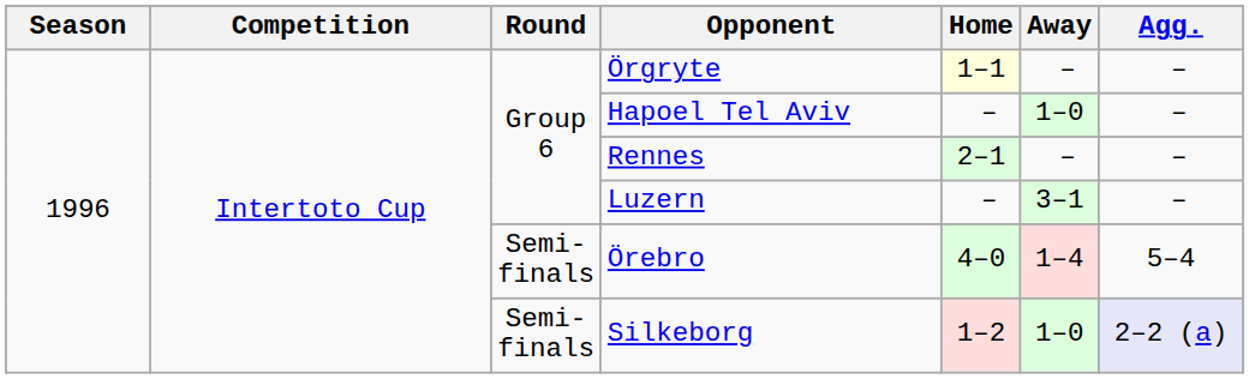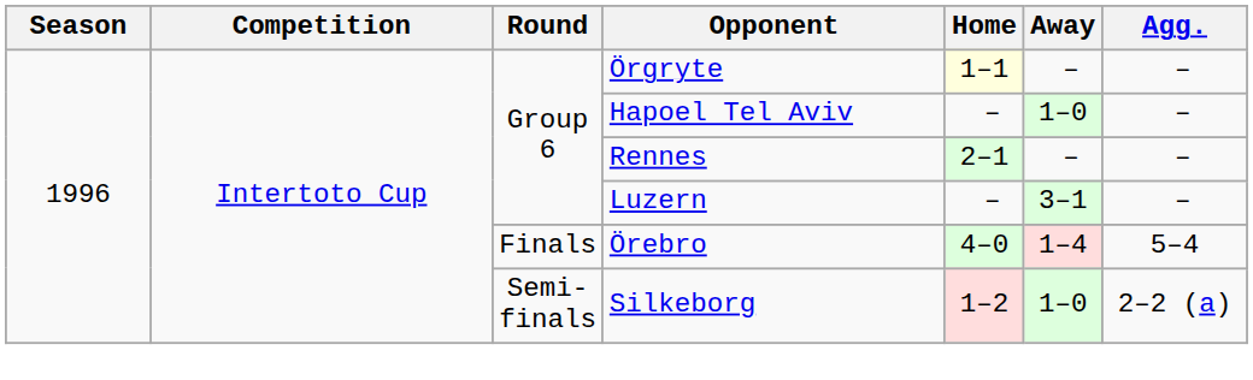Örebro | Round: Semi-finals -> Finals
Silkeborg | Agg.: lavender background -> no background
